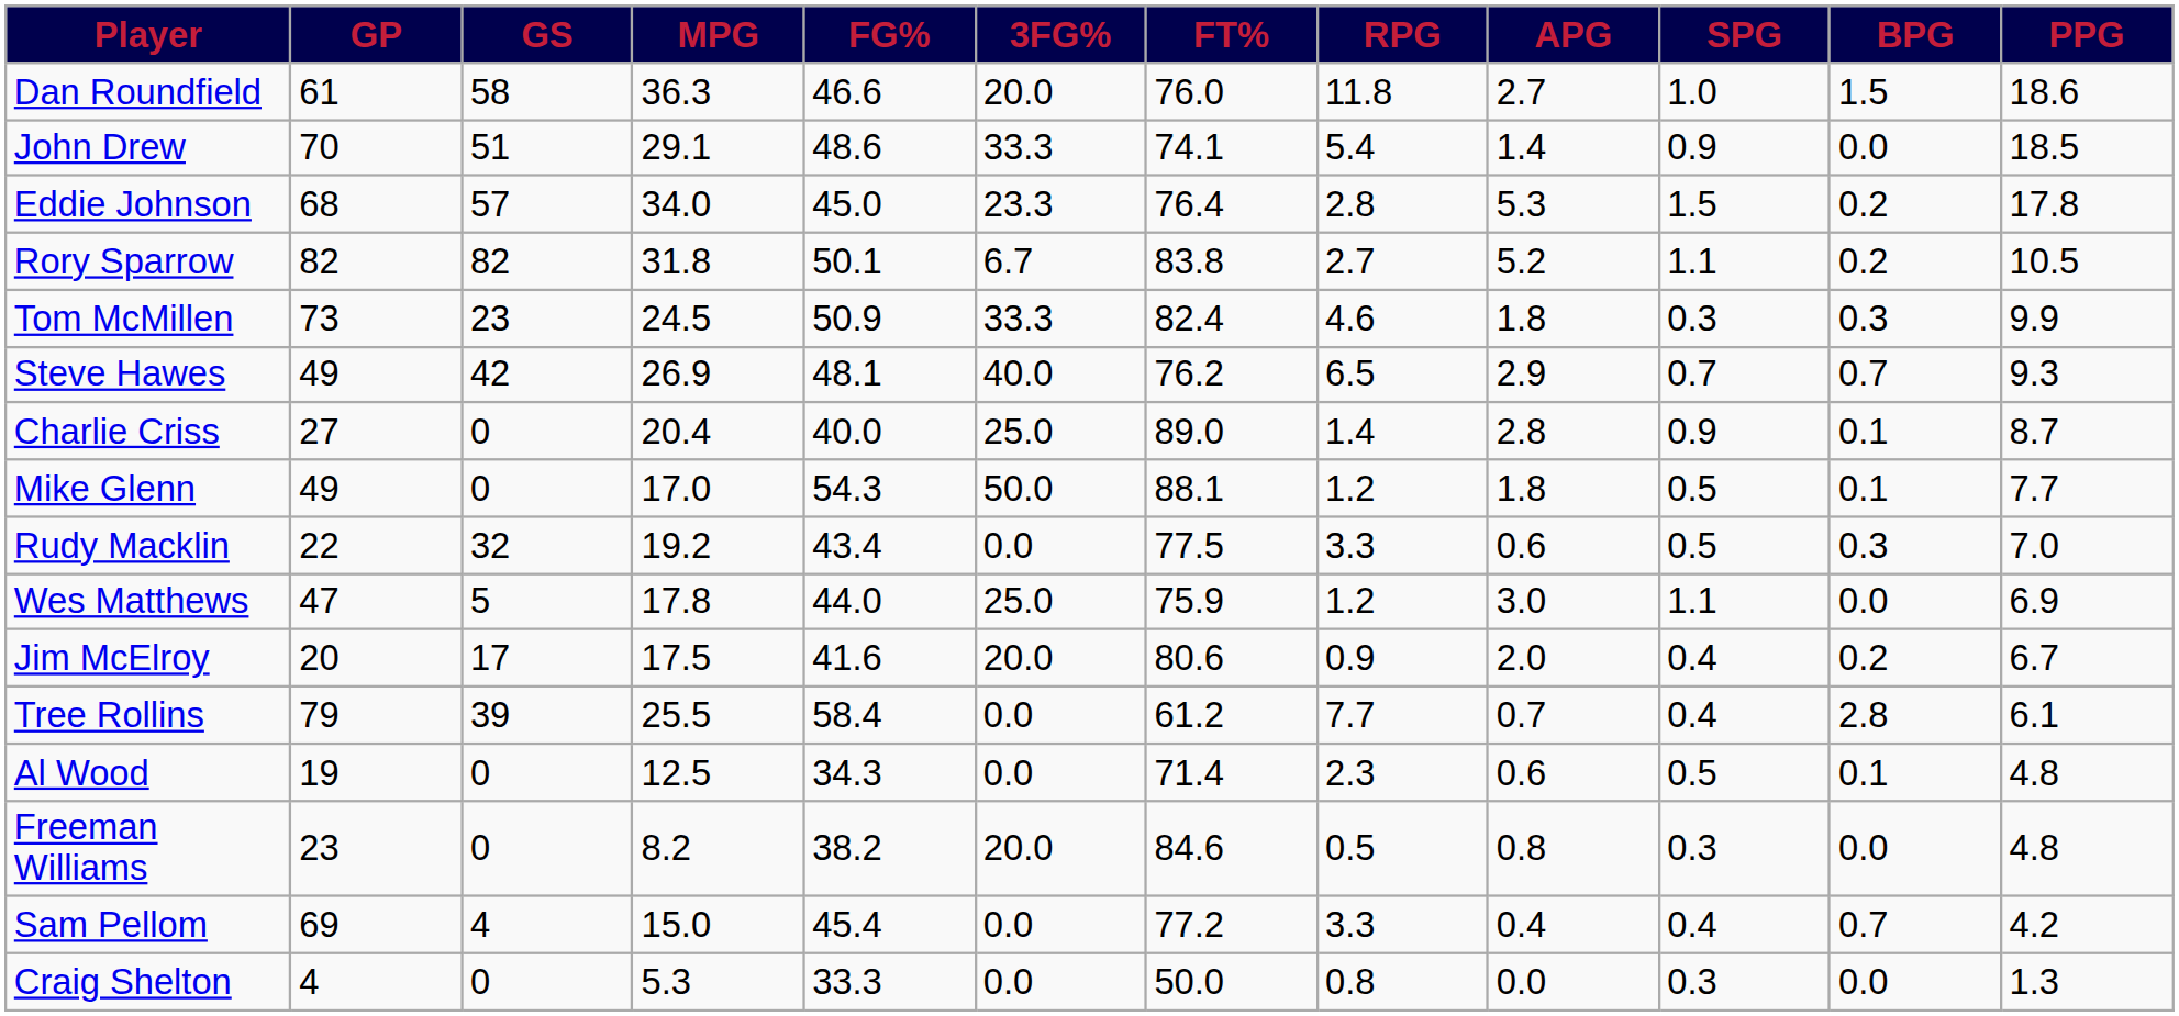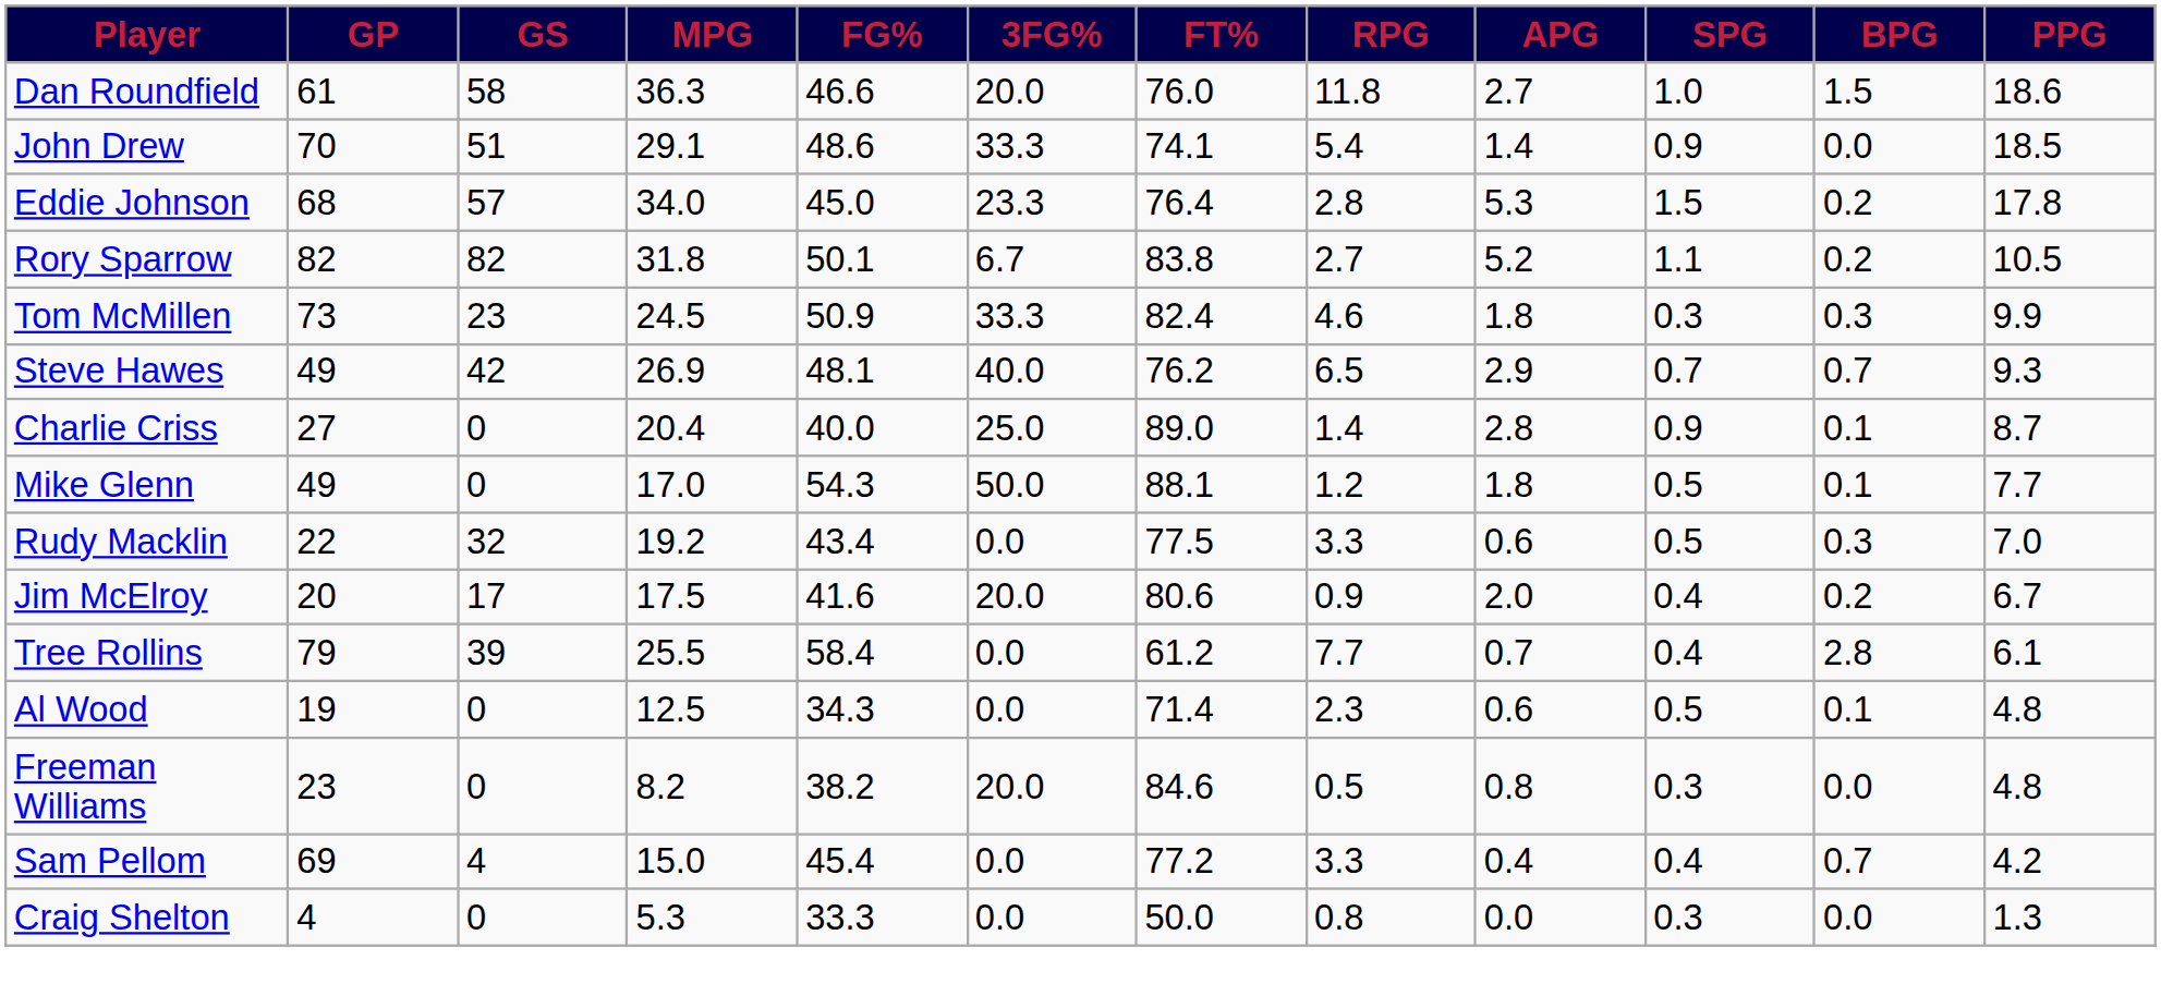- row: Wes Matthews | 47 | 5 | 17.8 | 44.0 | 25.0 | 75.9 | 1.2 | 3.0 | 1.1 | 0.0 | 6.9
